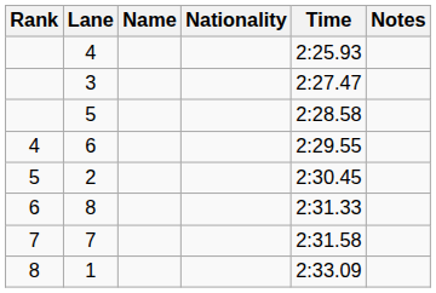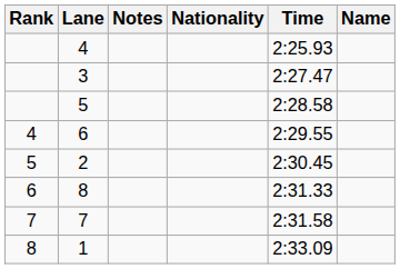columns swapped: Name <-> Notes
